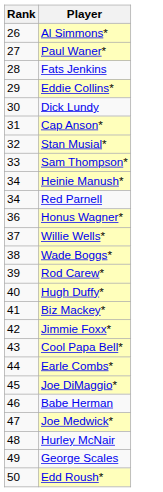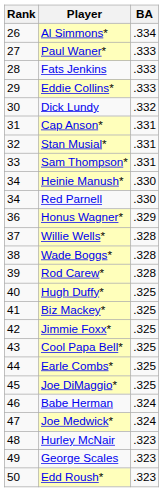+ column: BA | .334 | .333 | .333 | .333 | .332 | .331 | .331 | .331 | .330 | .330 | .329 | .328 | .328 | .328 | .325 | .325 | .325 | .325 | .325 | .325 | .324 | .324 | .323 | .323 | .323
